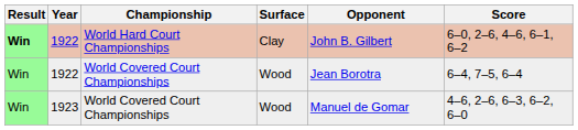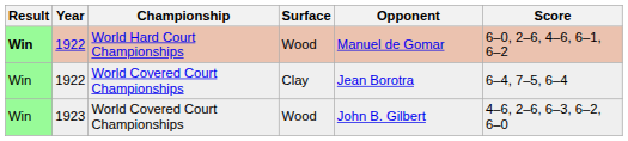1922 / World Hard Court Championships | Surface: Clay -> Wood
1922 / World Hard Court Championships | Opponent: John B. Gilbert -> Manuel de Gomar
1922 / World Covered Court Championships | Surface: Wood -> Clay
1923 | Opponent: Manuel de Gomar -> John B. Gilbert
